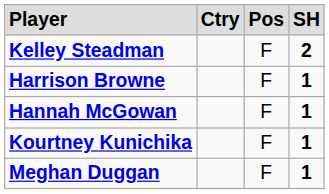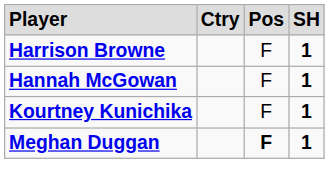- row: Kelley Steadman | F | 2
Meghan Duggan | column 3: normal -> bold
